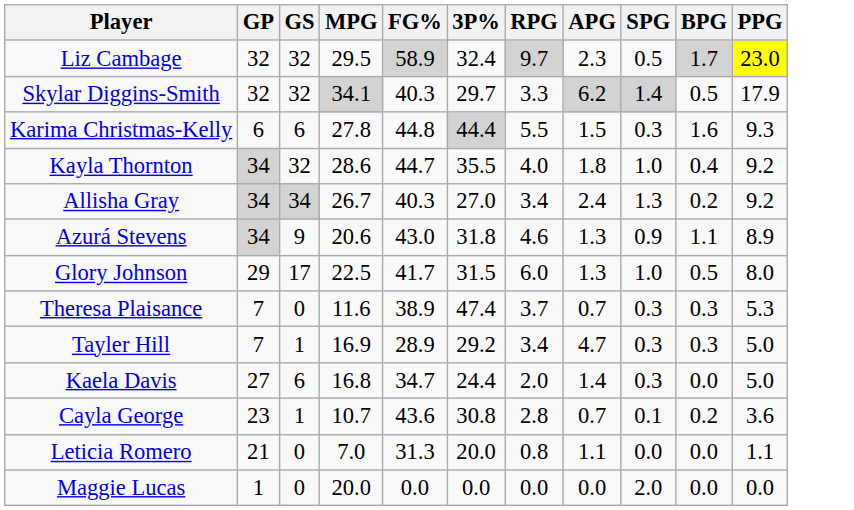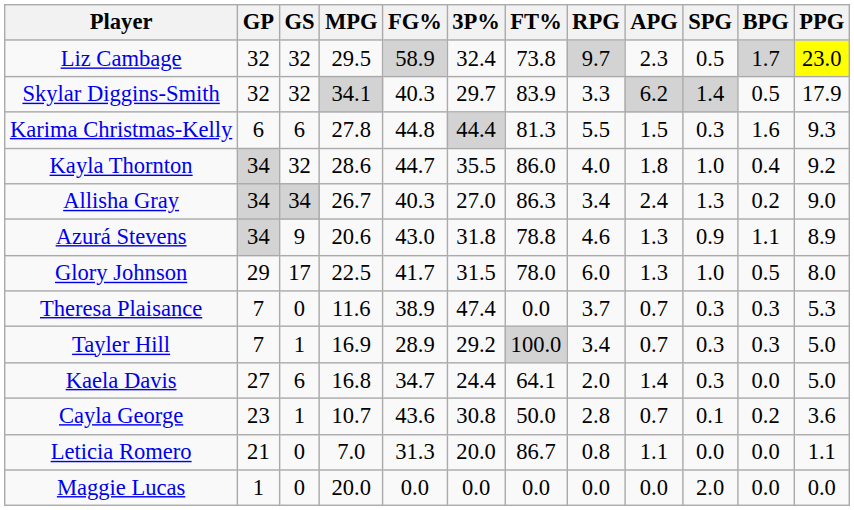+ column: FT% | 73.8 | 83.9 | 81.3 | 86.0 | 86.3 | 78.8 | 78.0 | 0.0 | 100.0 | 64.1 | 50.0 | 86.7 | 0.0
Allisha Gray | PPG: 9.2 -> 9.0
Tayler Hill | APG: 4.7 -> 0.7
